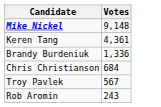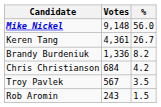+ column: % | 56.0 | 26.7 | 8.2 | 4.2 | 3.5 | 1.5
